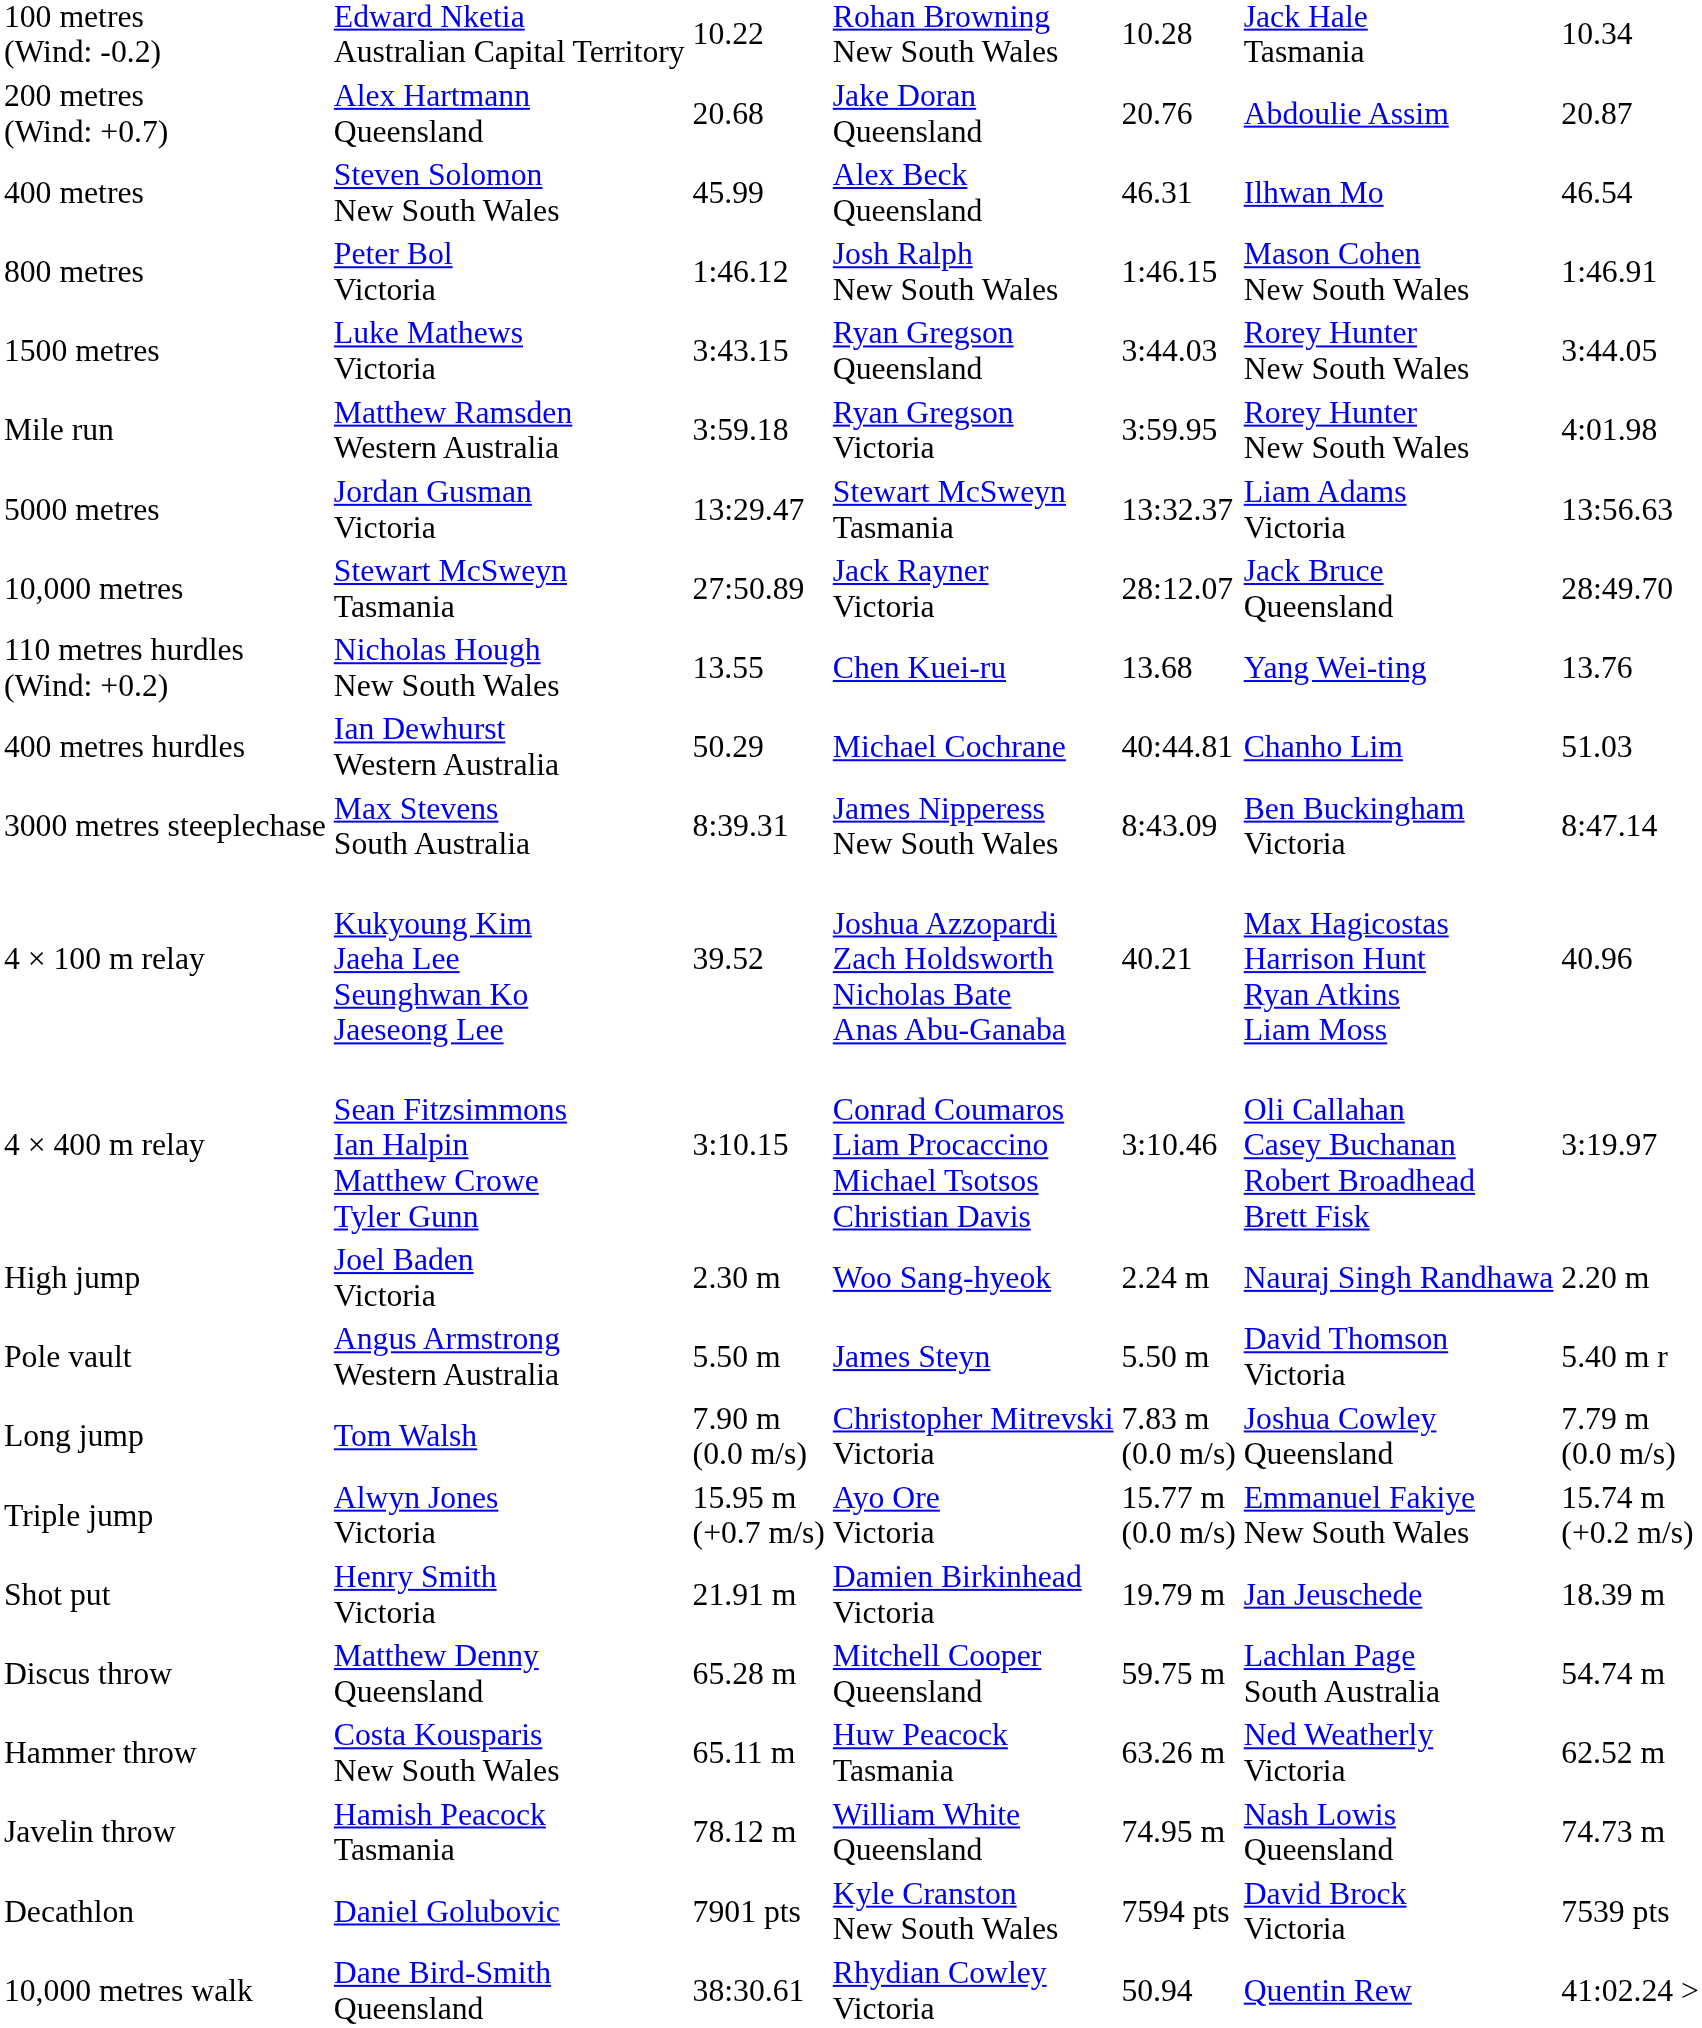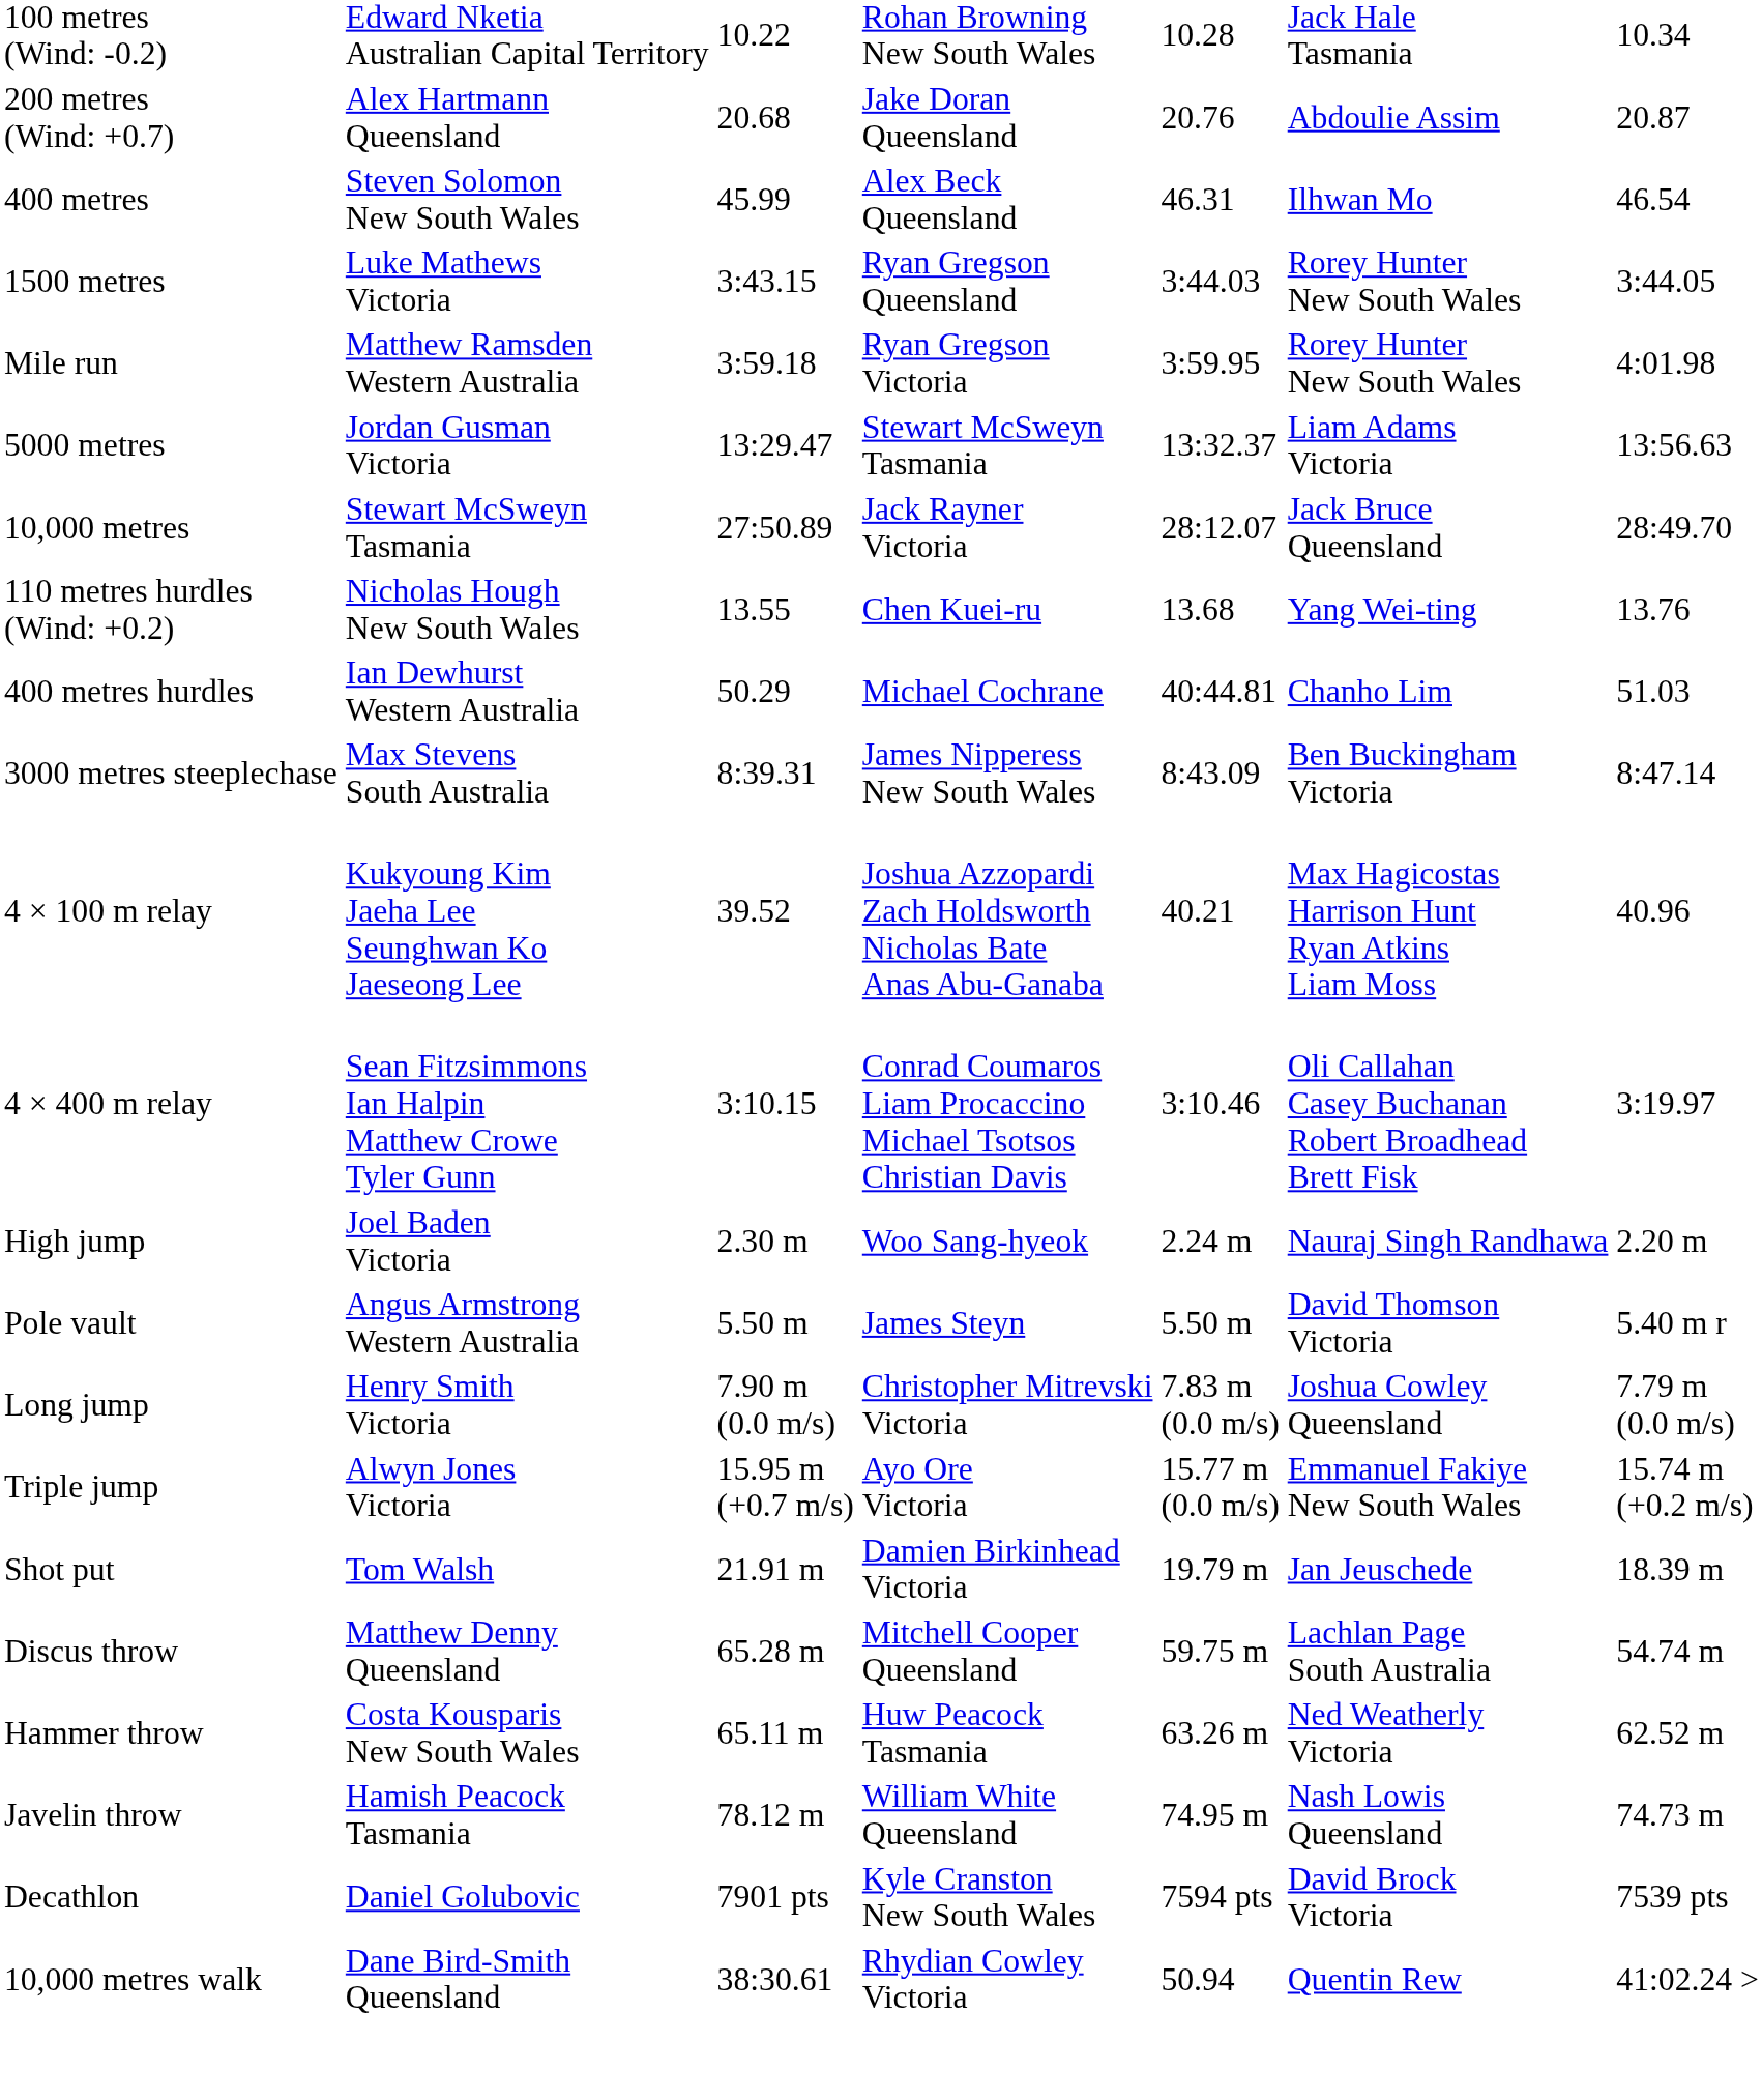- row: 800 metres | Peter Bol Victoria | 1:46.12 | Josh Ralph New South Wales | 1:46.15 | Mason Cohen New South Wales | 1:46.91
Long jump | column 2: Tom Walsh -> Henry Smith Victoria
Shot put | column 2: Henry Smith Victoria -> Tom Walsh
